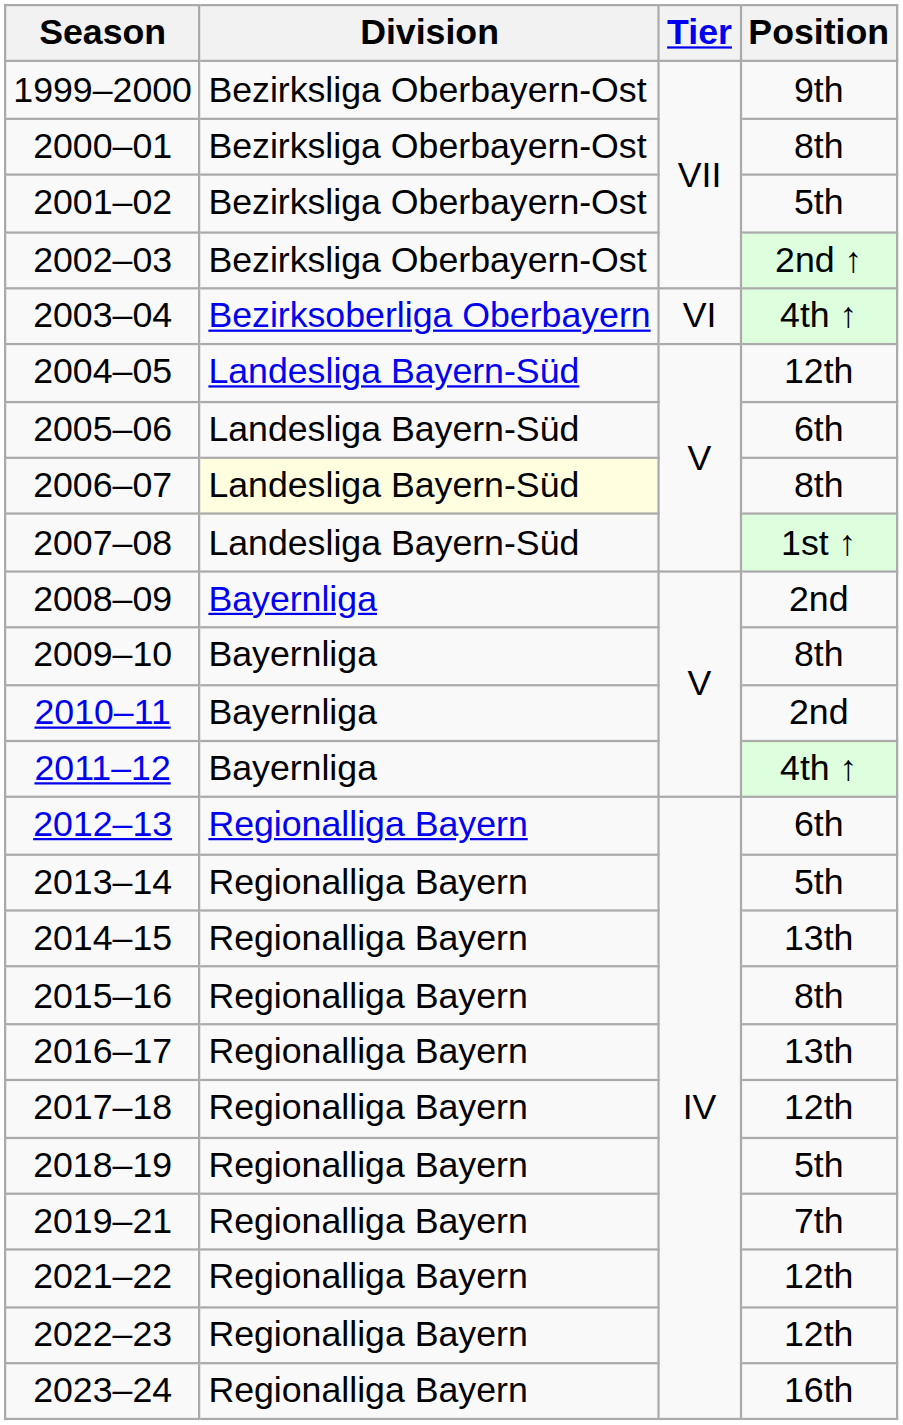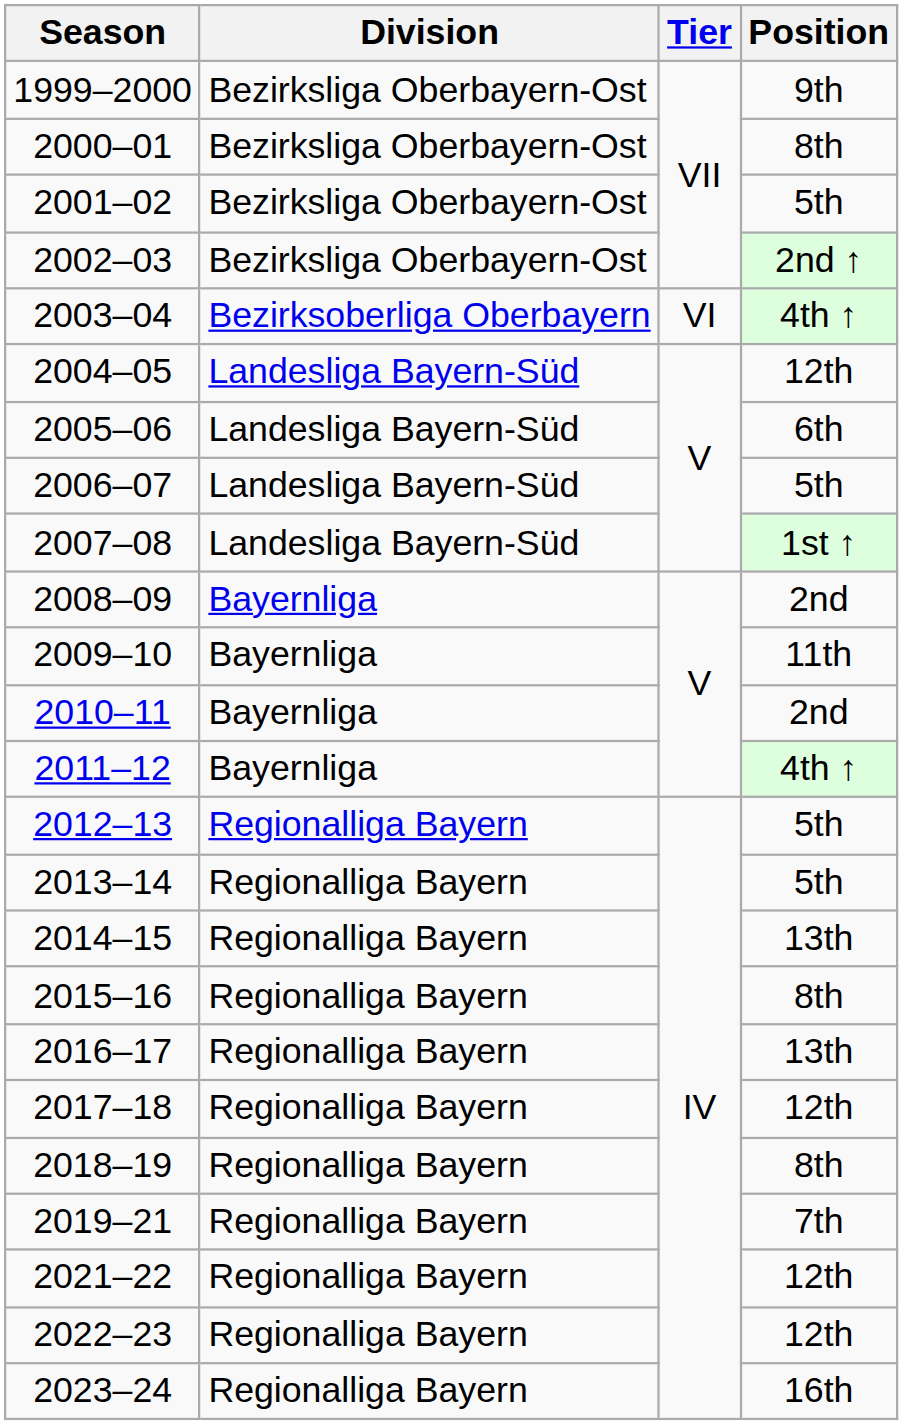2006–07 | Division: lightyellow background -> no background
2006–07 | Position: 8th -> 5th
2009–10 | Position: 8th -> 11th
2012–13 | Position: 6th -> 5th
2018–19 | Position: 5th -> 8th
